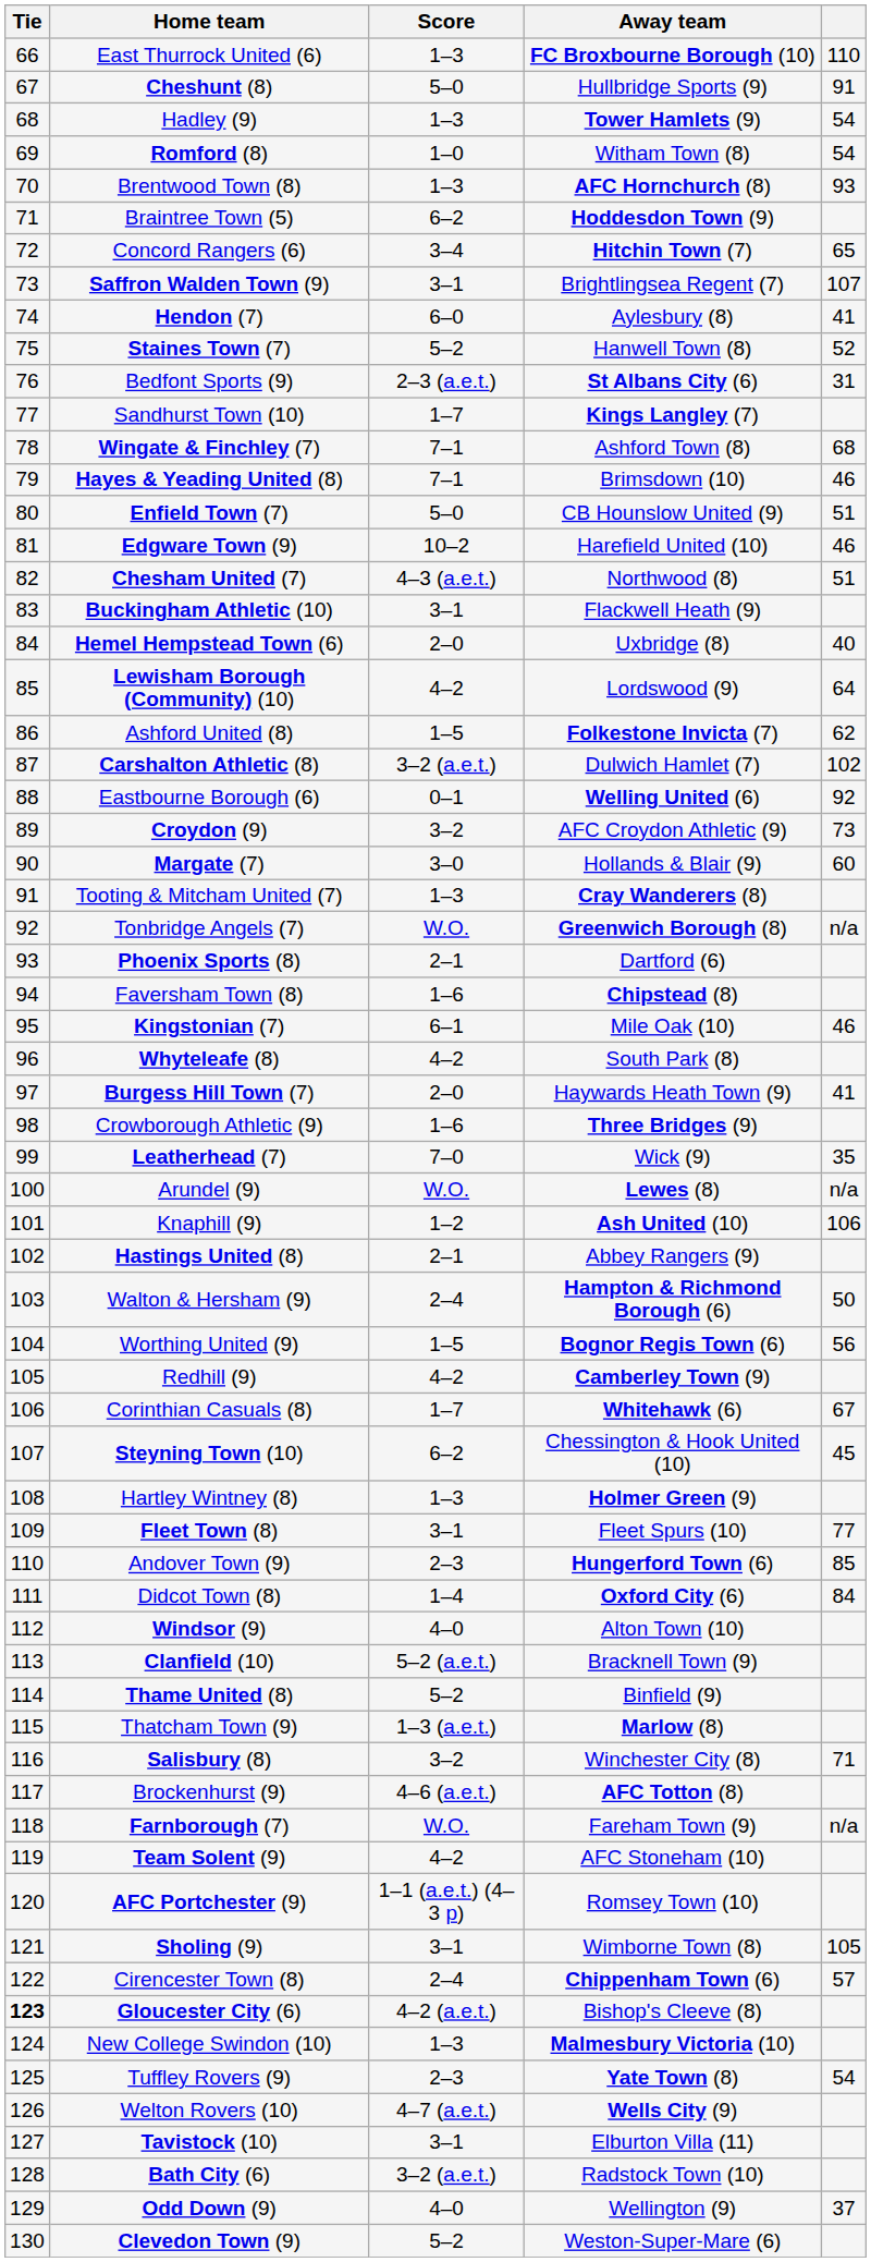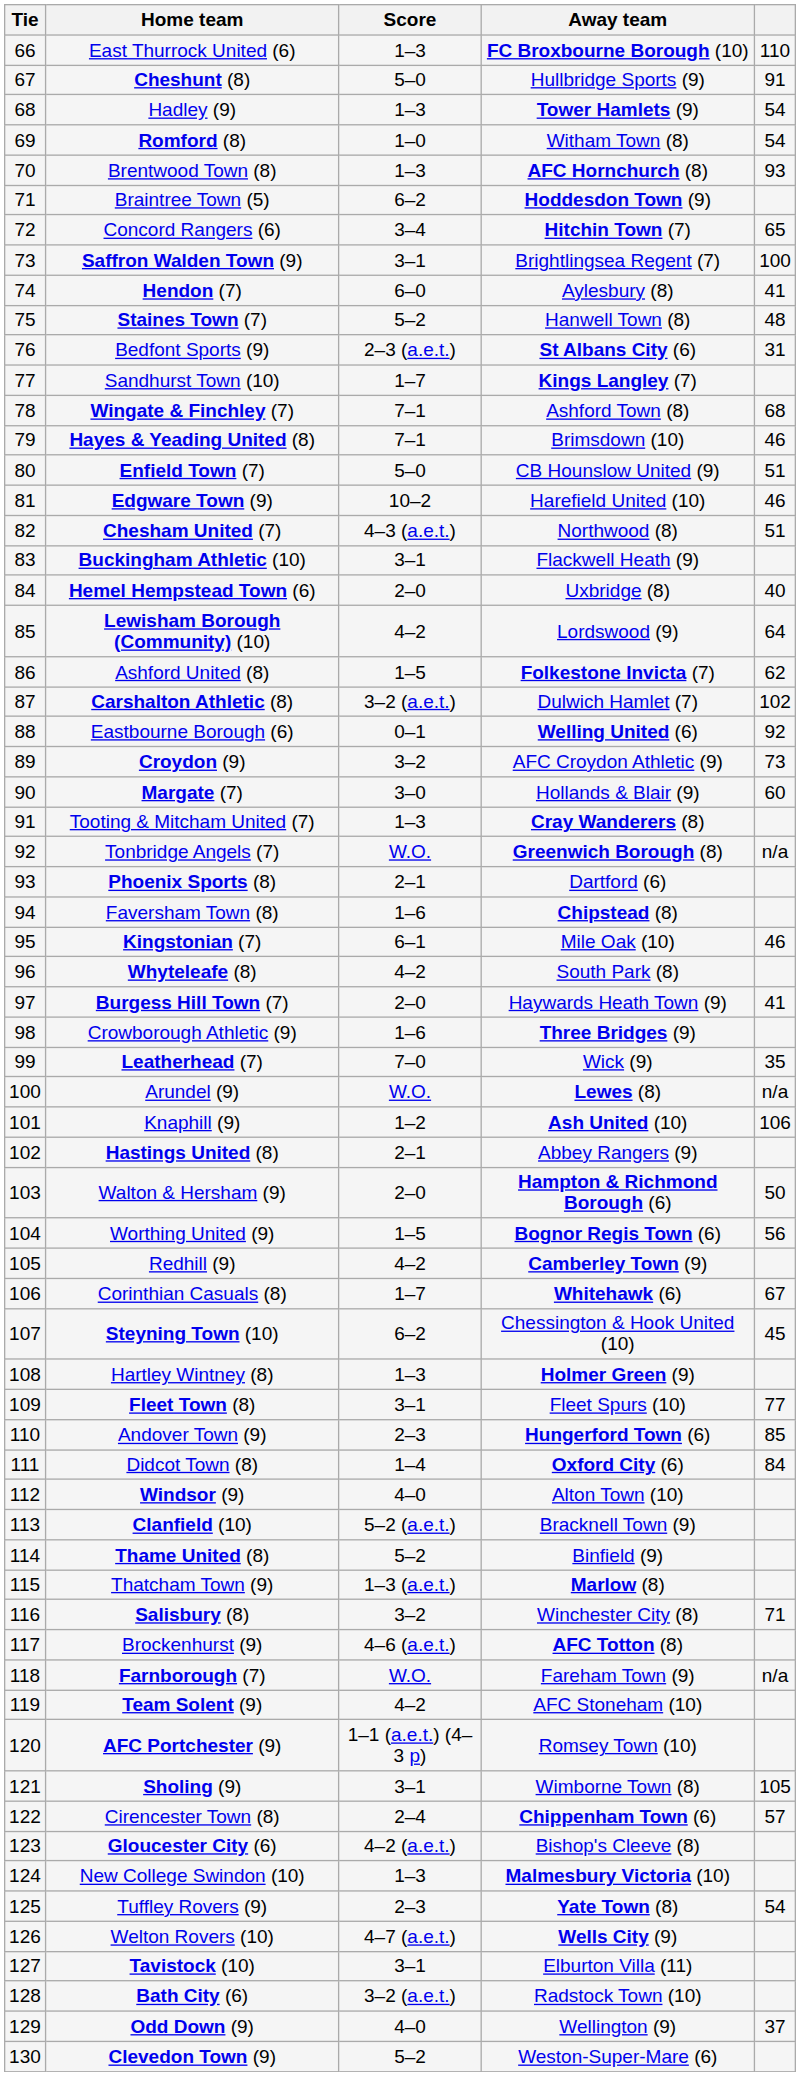Saffron Walden Town (9) | column 5: 107 -> 100
Staines Town (7) | column 5: 52 -> 48
Walton & Hersham (9) | Score: 2–4 -> 2–0
Gloucester City (6) | Tie: bold -> normal
